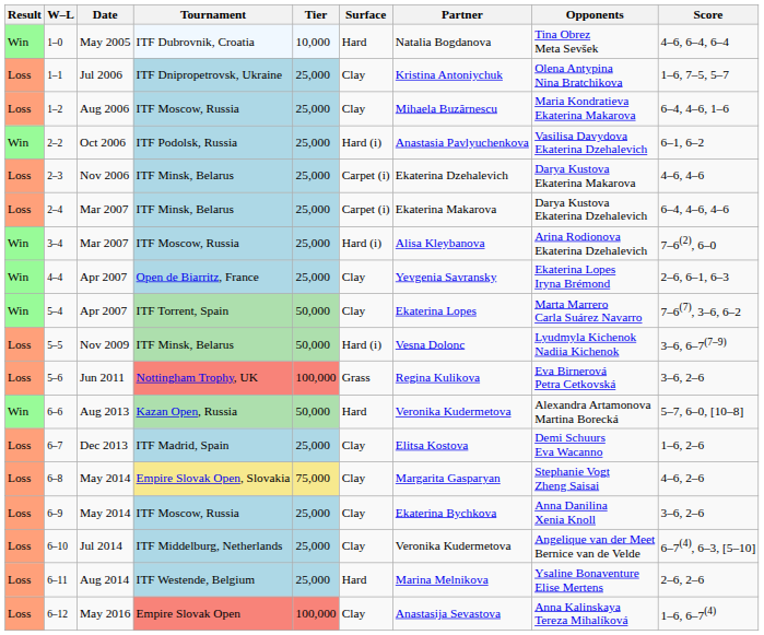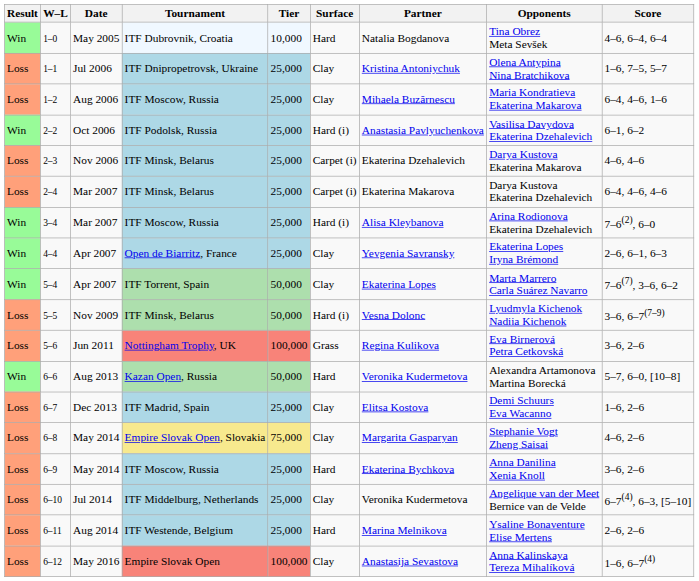6–9 | Surface: Clay -> Hard
